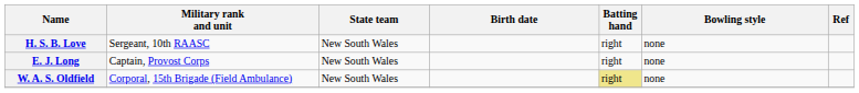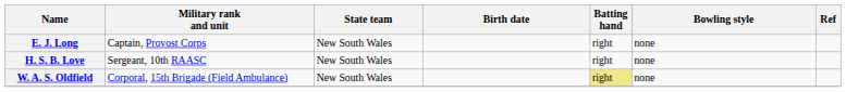rows swapped: E. J. Long <-> H. S. B. Love
